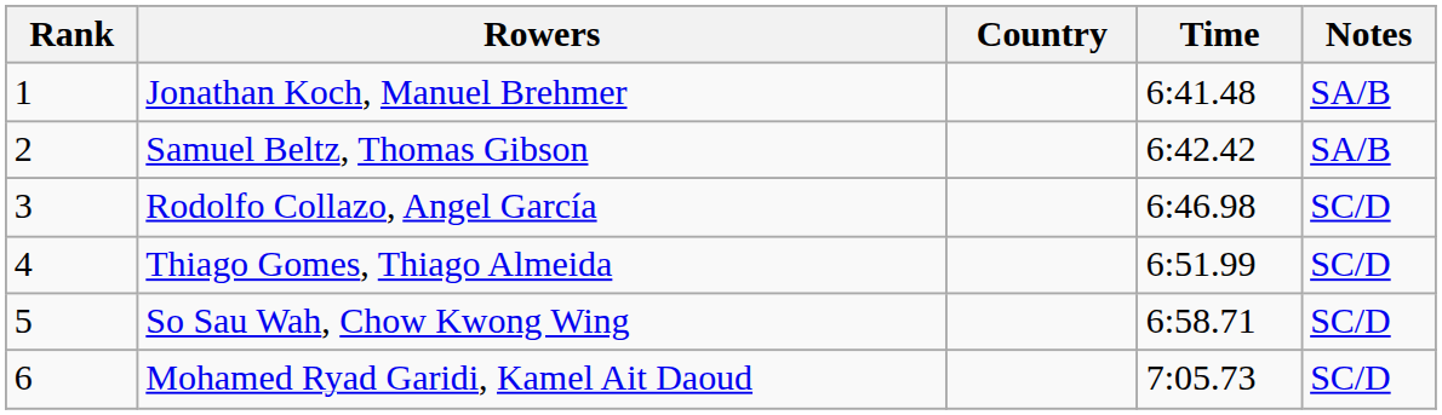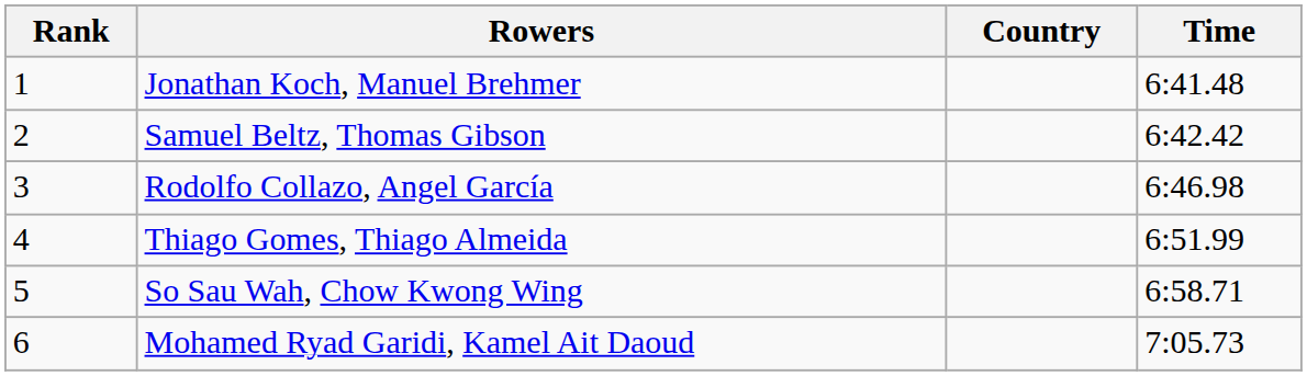- column: Notes | SA/B | SA/B | SC/D | SC/D | SC/D | SC/D
